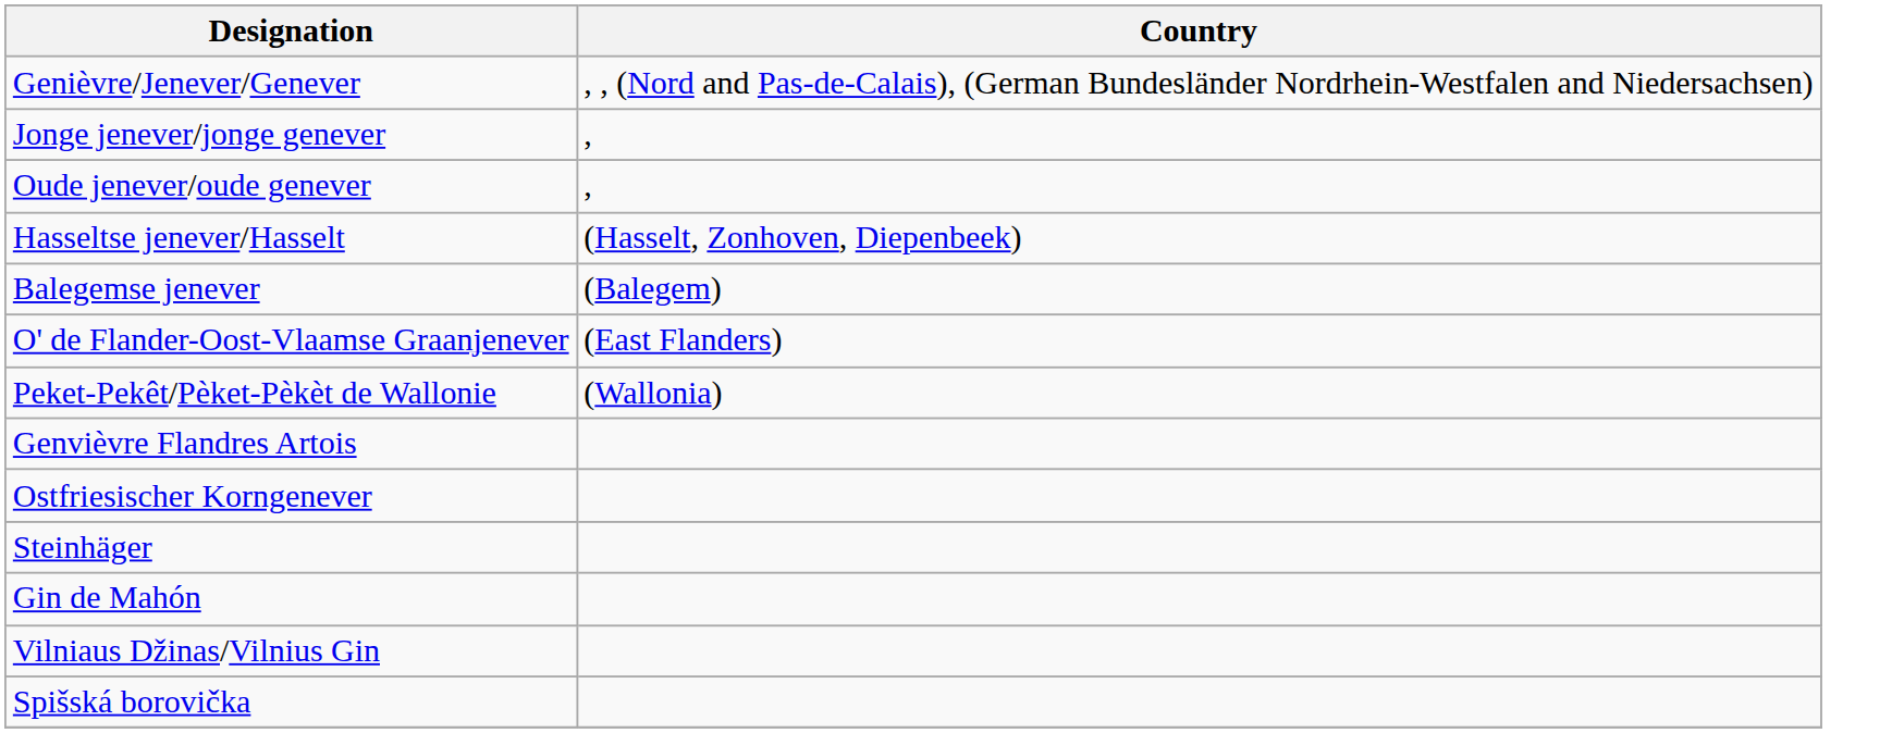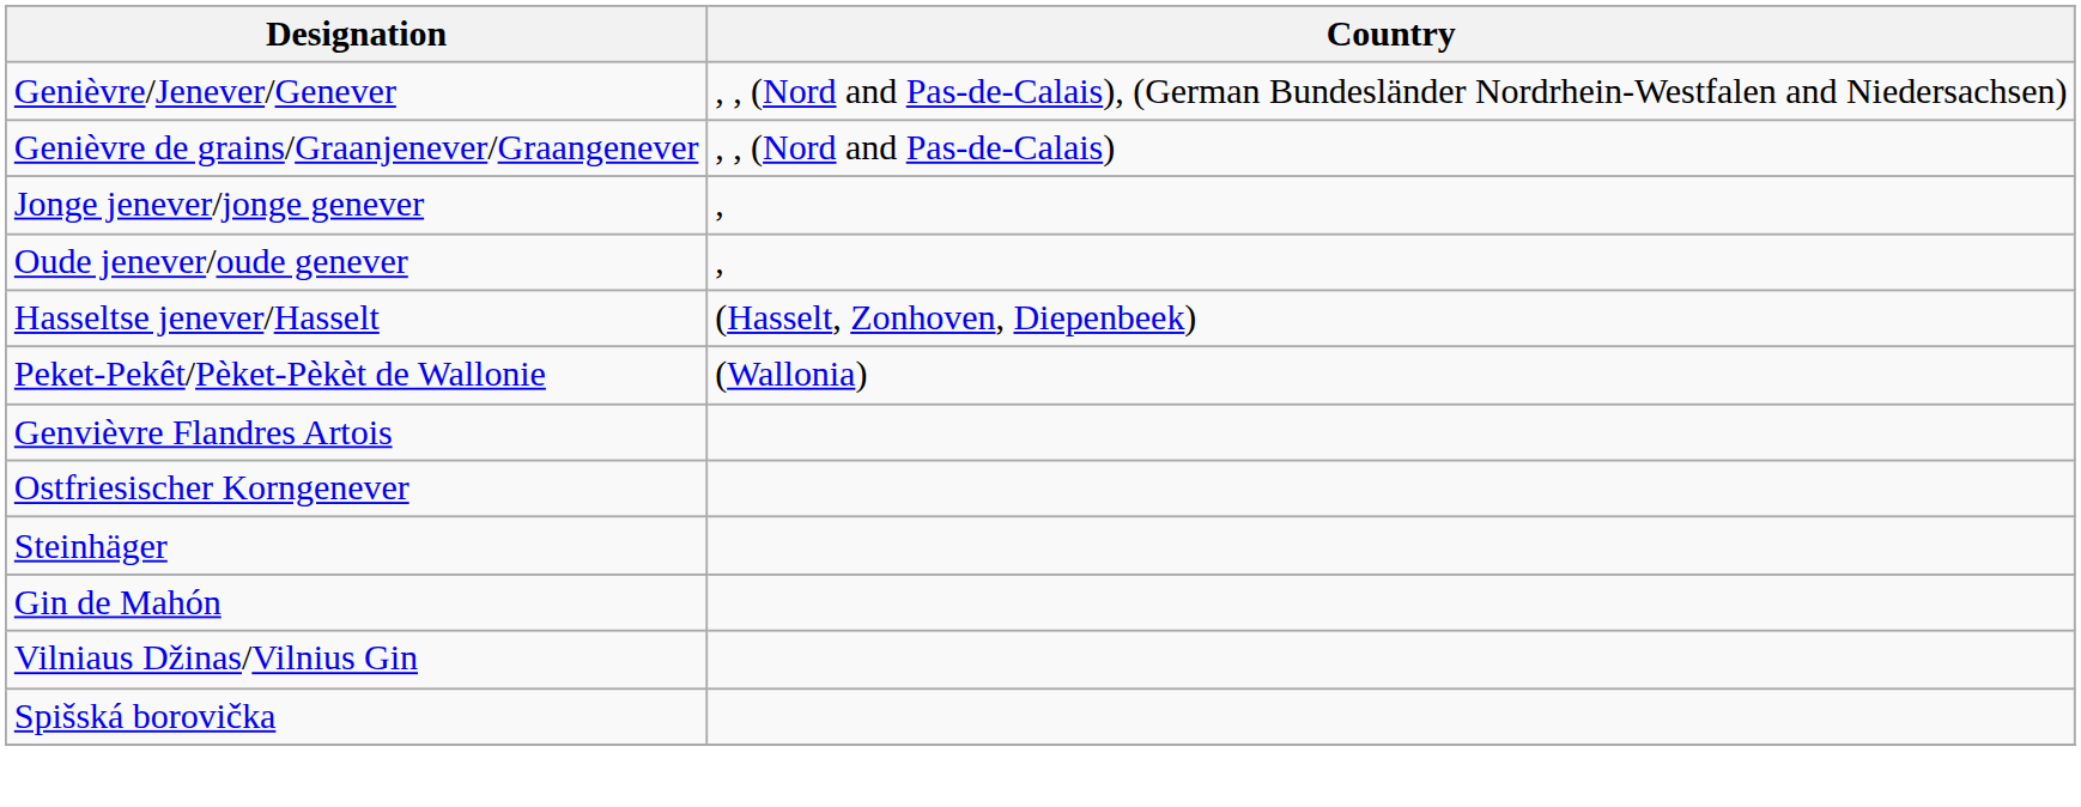+ row: Genièvre de grains/Graanjenever/Graangenever | , , (Nord and Pas-de-Calais)
- row: Balegemse jenever | (Balegem)
- row: O' de Flander-Oost-Vlaamse Graanjenever | (East Flanders)
